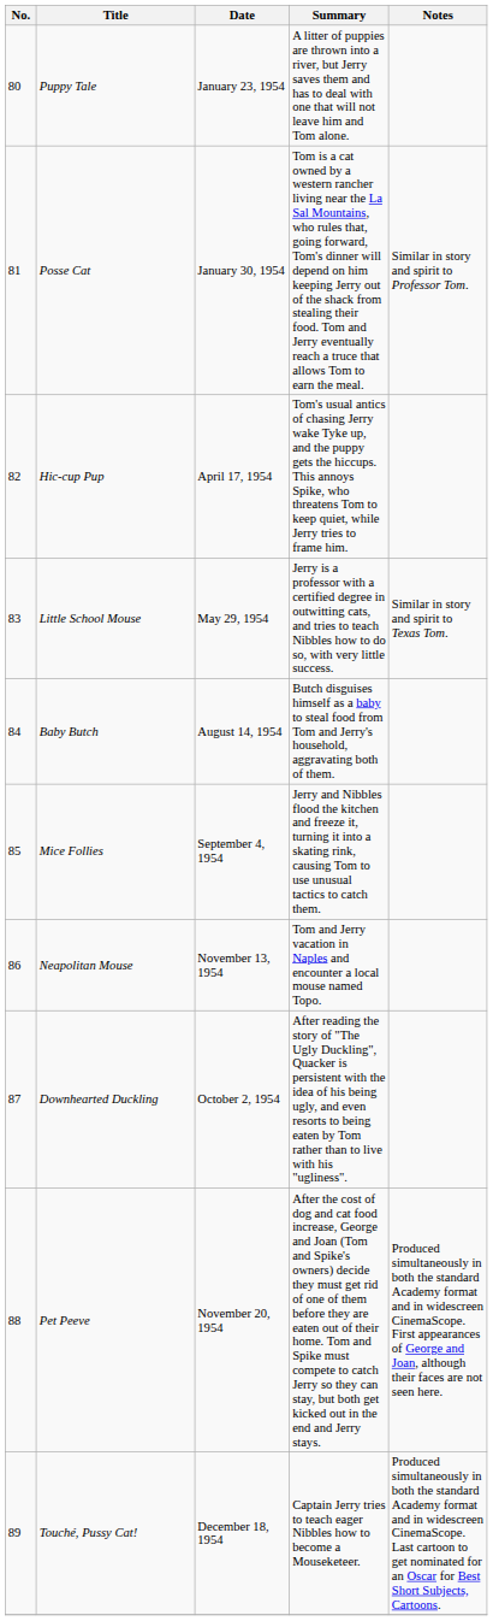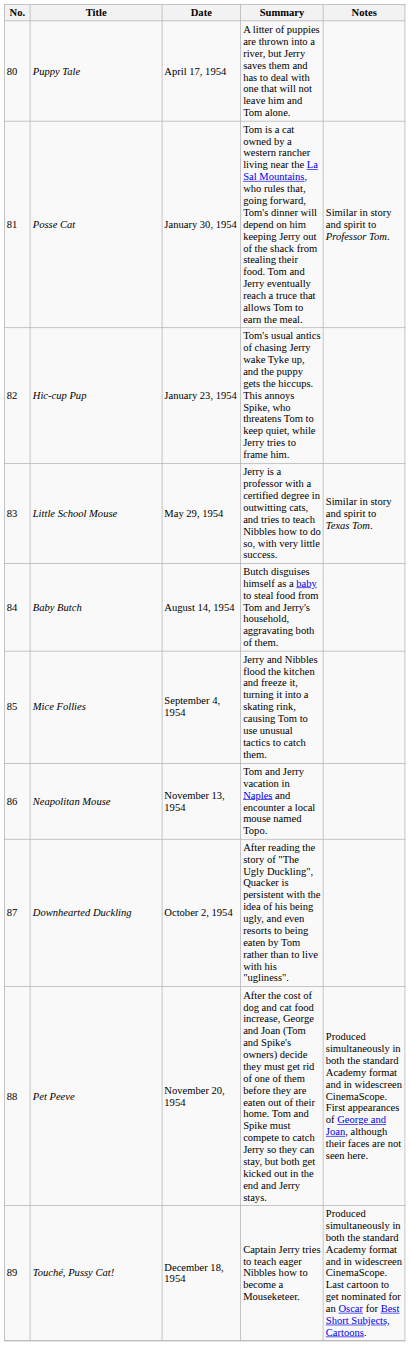Puppy Tale | Date: January 23, 1954 -> April 17, 1954
Hic-cup Pup | Date: April 17, 1954 -> January 23, 1954
